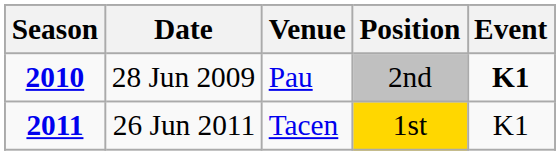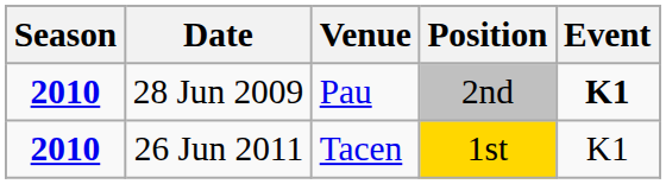26 Jun 2011 | Season: 2011 -> 2010
